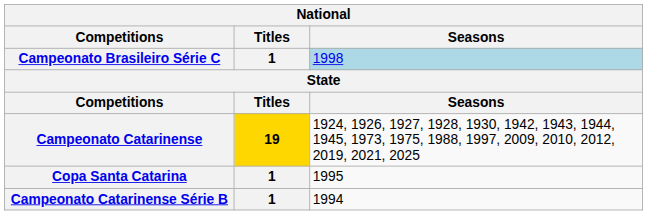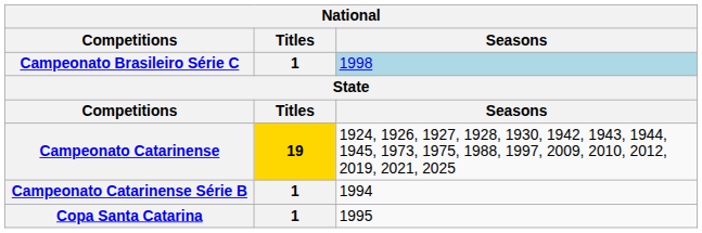rows swapped: Copa Santa Catarina <-> Campeonato Catarinense Série B
